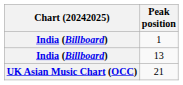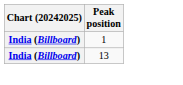- row: UK Asian Music Chart (OCC) | 21
